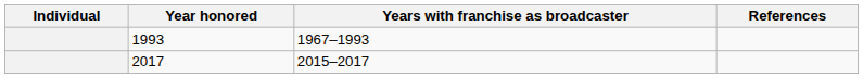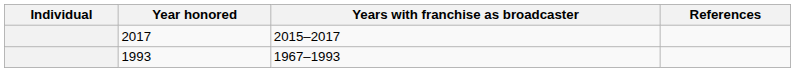rows swapped: 1993 <-> 2017
